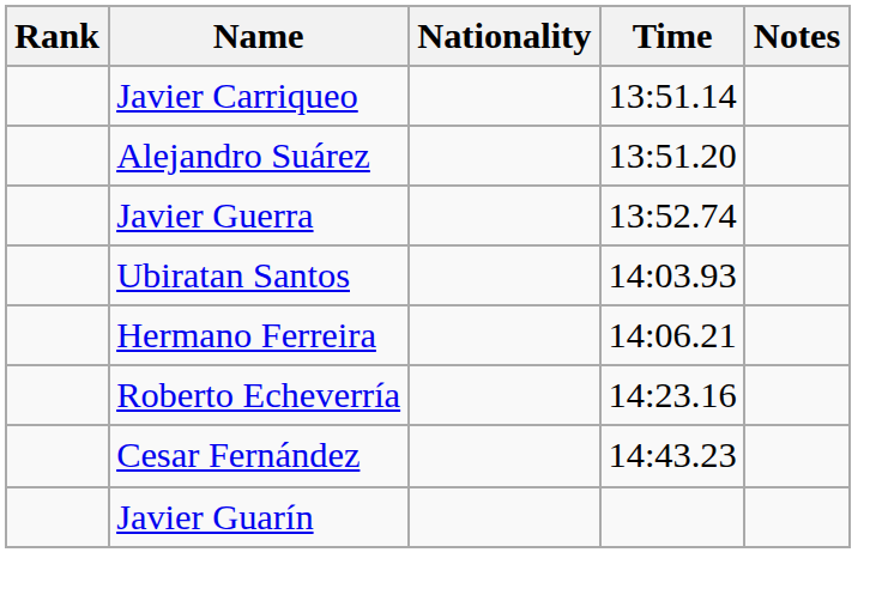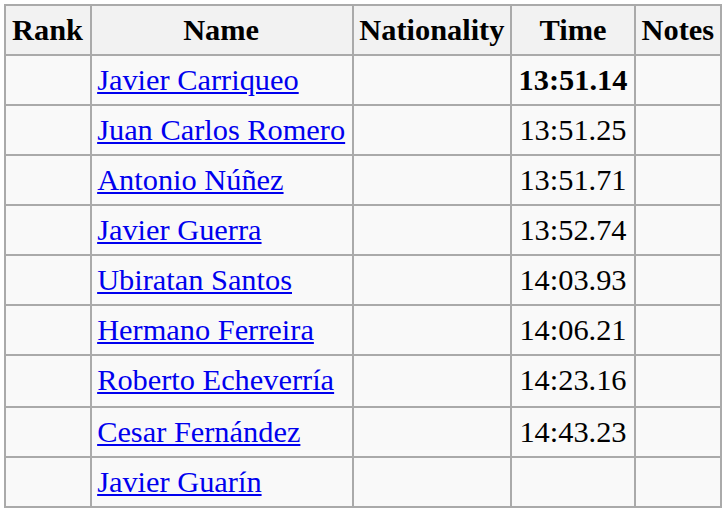Javier Carriqueo | Time: normal -> bold
- row: Alejandro Suárez | 13:51.20
+ row: Juan Carlos Romero | 13:51.25
+ row: Antonio Núñez | 13:51.71
